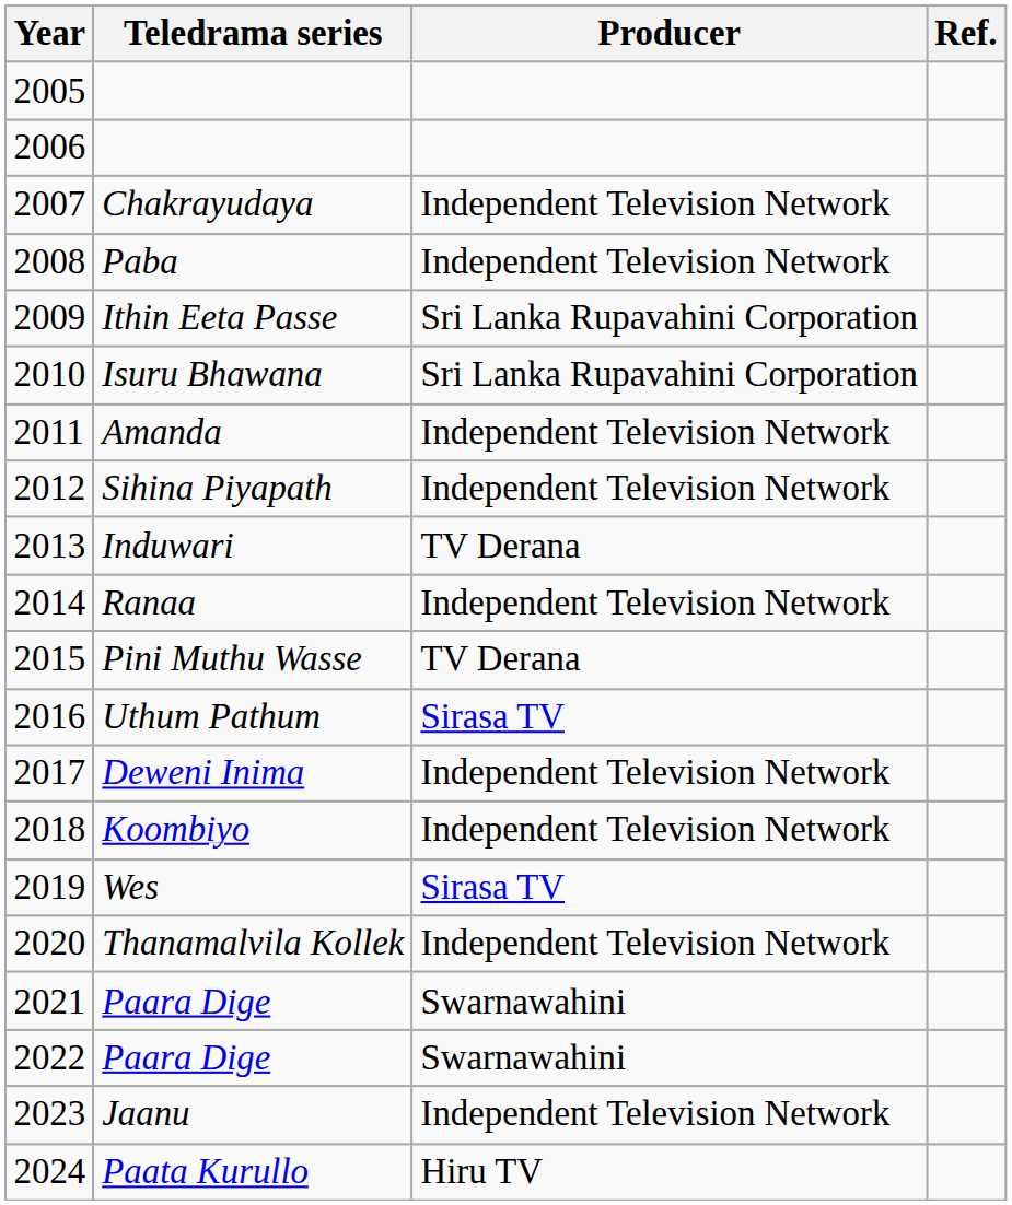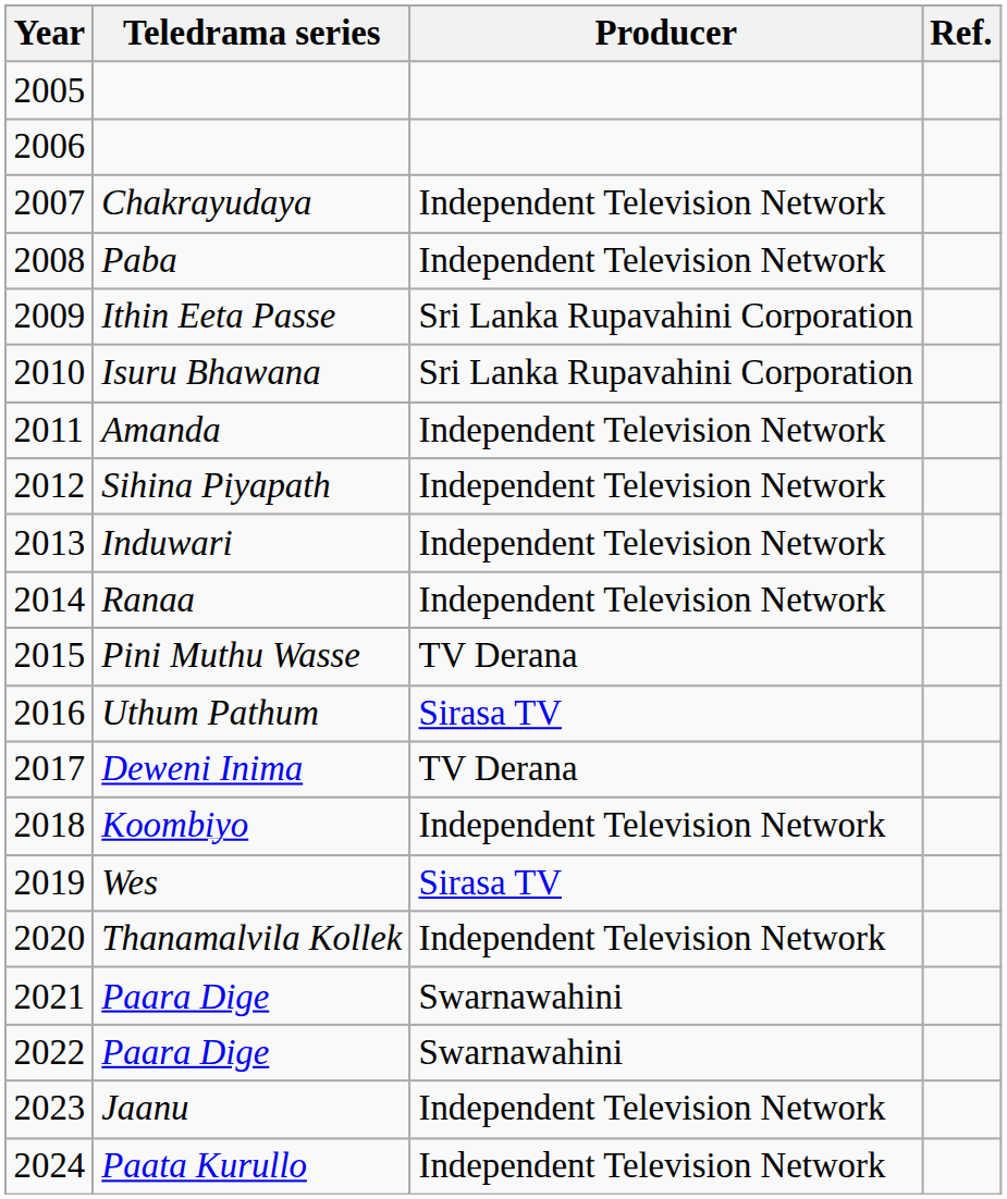Induwari | Producer: TV Derana -> Independent Television Network
Deweni Inima | Producer: Independent Television Network -> TV Derana
Paata Kurullo | Producer: Hiru TV -> Independent Television Network
